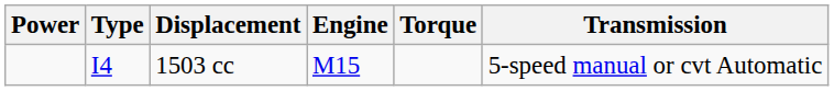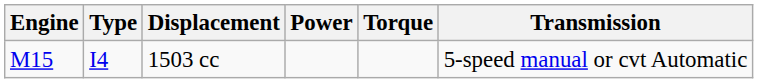columns swapped: Engine <-> Power
